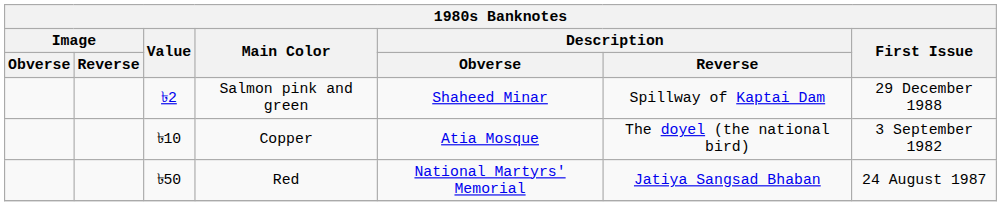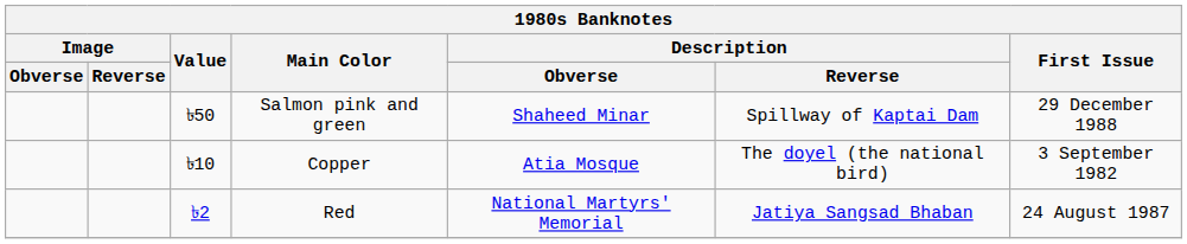Salmon pink and green | Value: ৳2 -> ৳50
Red | Value: ৳50 -> ৳2
